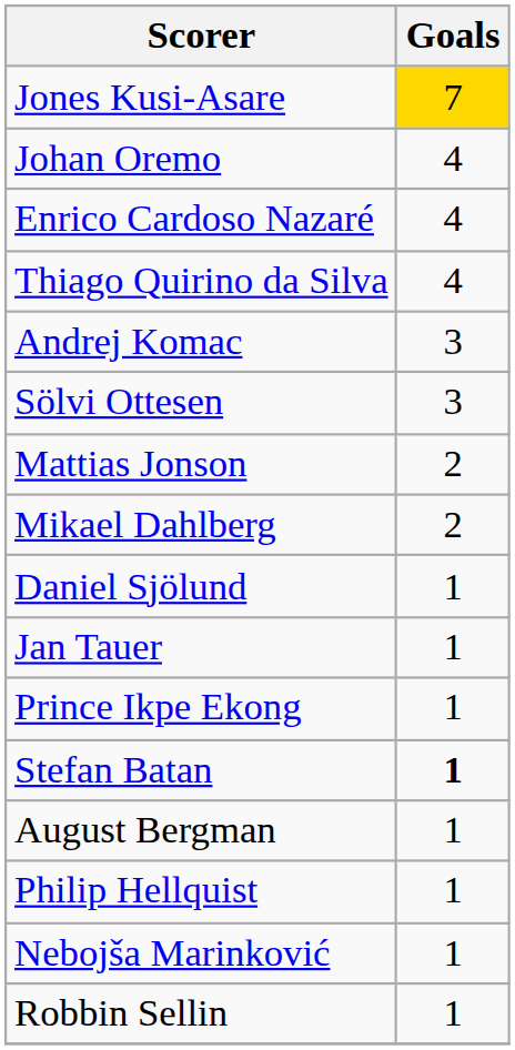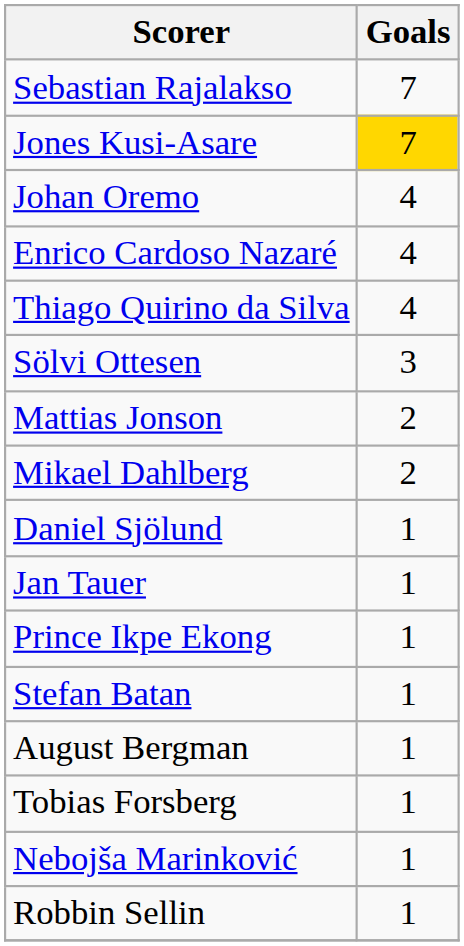+ row: Sebastian Rajalakso | 7
- row: Andrej Komac | 3
Stefan Batan | Goals: bold -> normal
+ row: Tobias Forsberg | 1
- row: Philip Hellquist | 1
